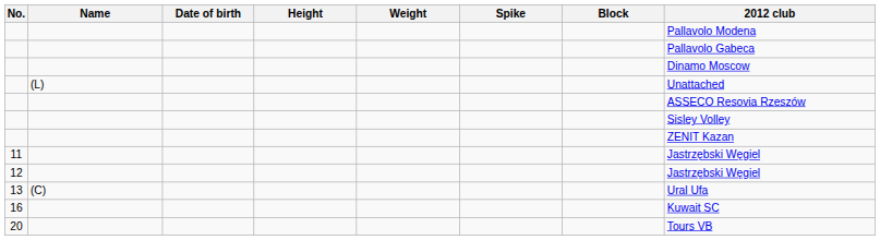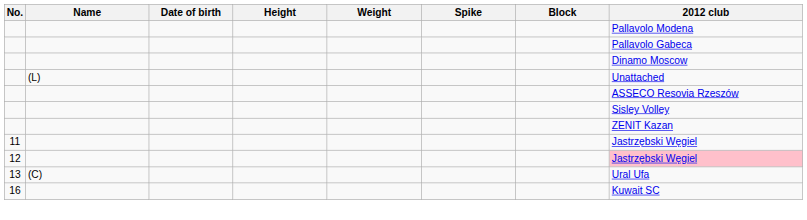12 | 2012 club: no background -> pink background
- row: 20 | Tours VB
